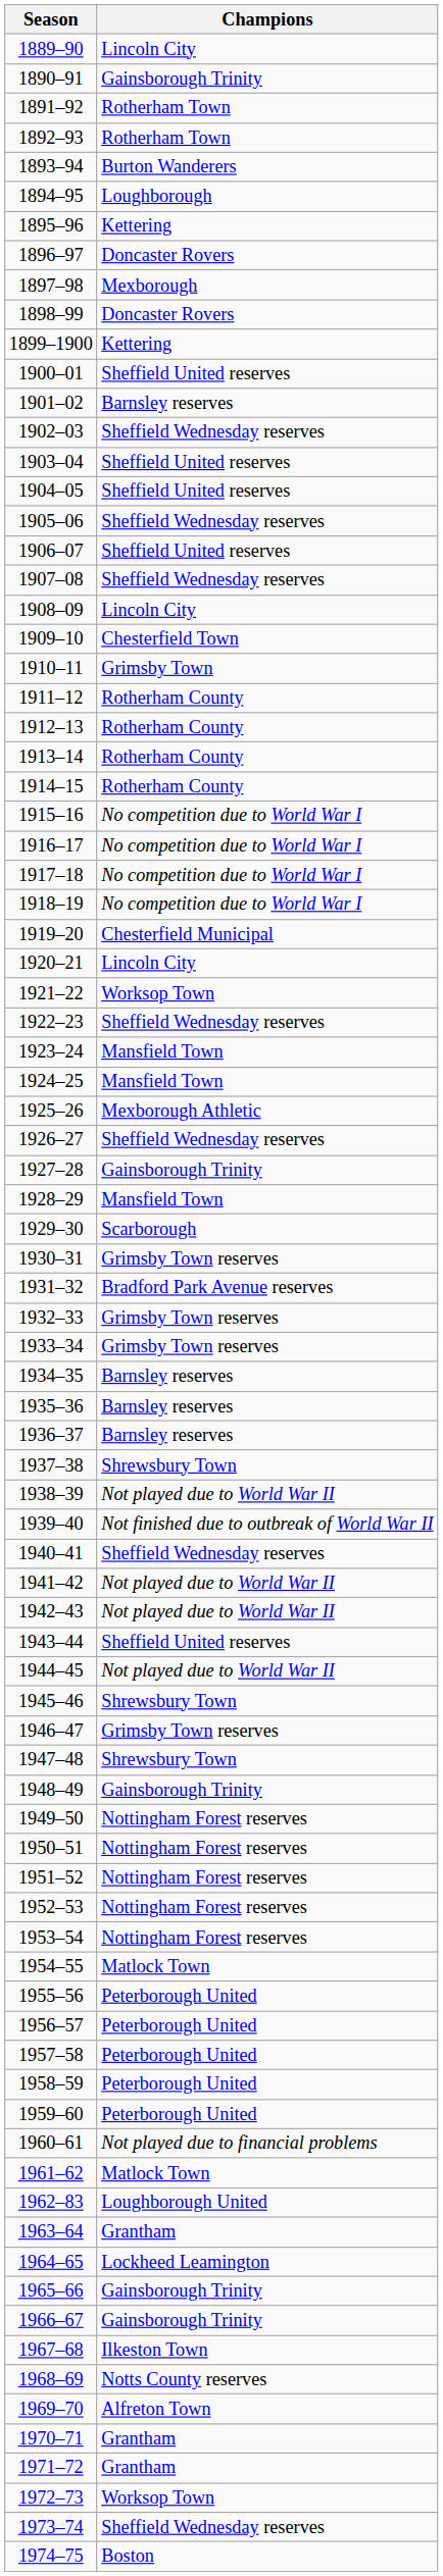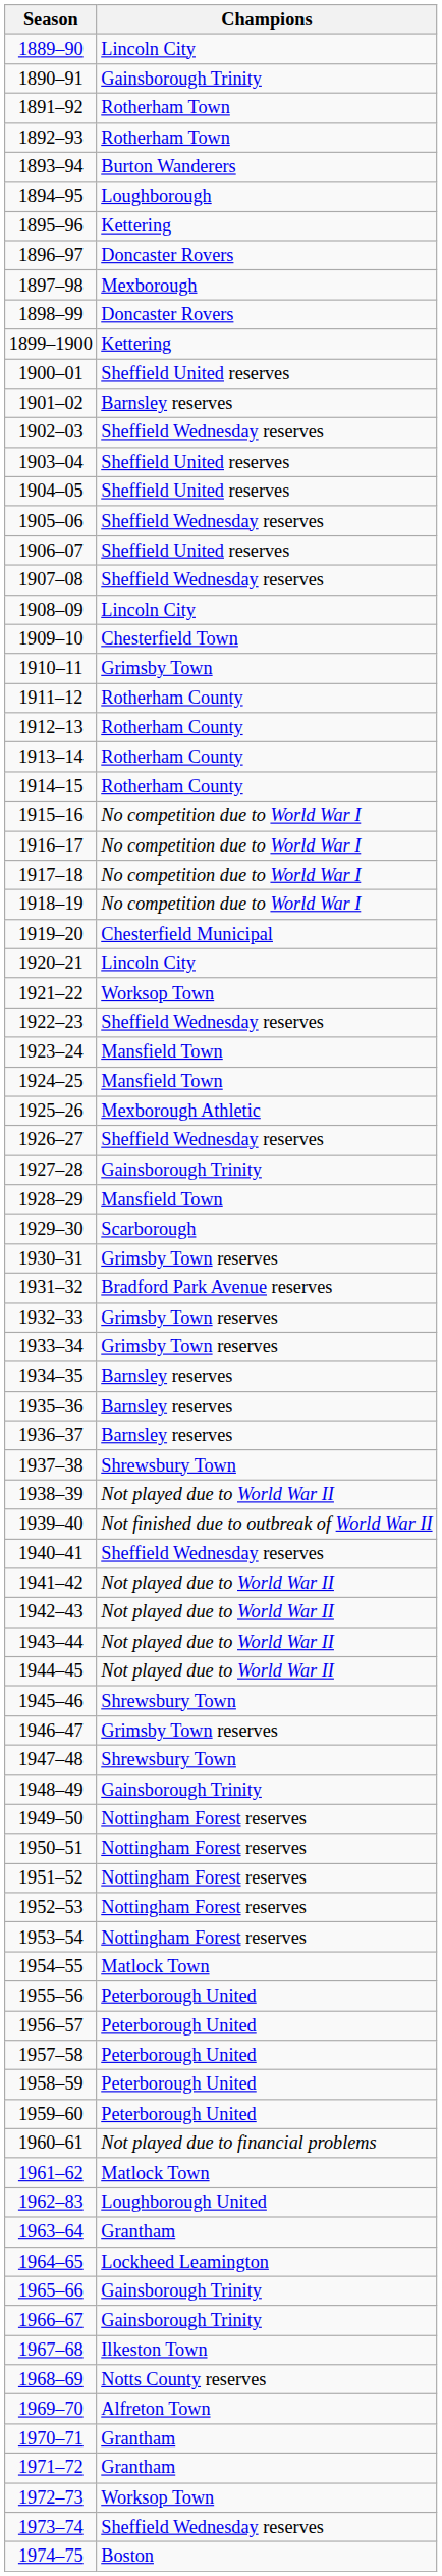1943–44 | Champions: Sheffield United reserves -> Not played due to World War II
